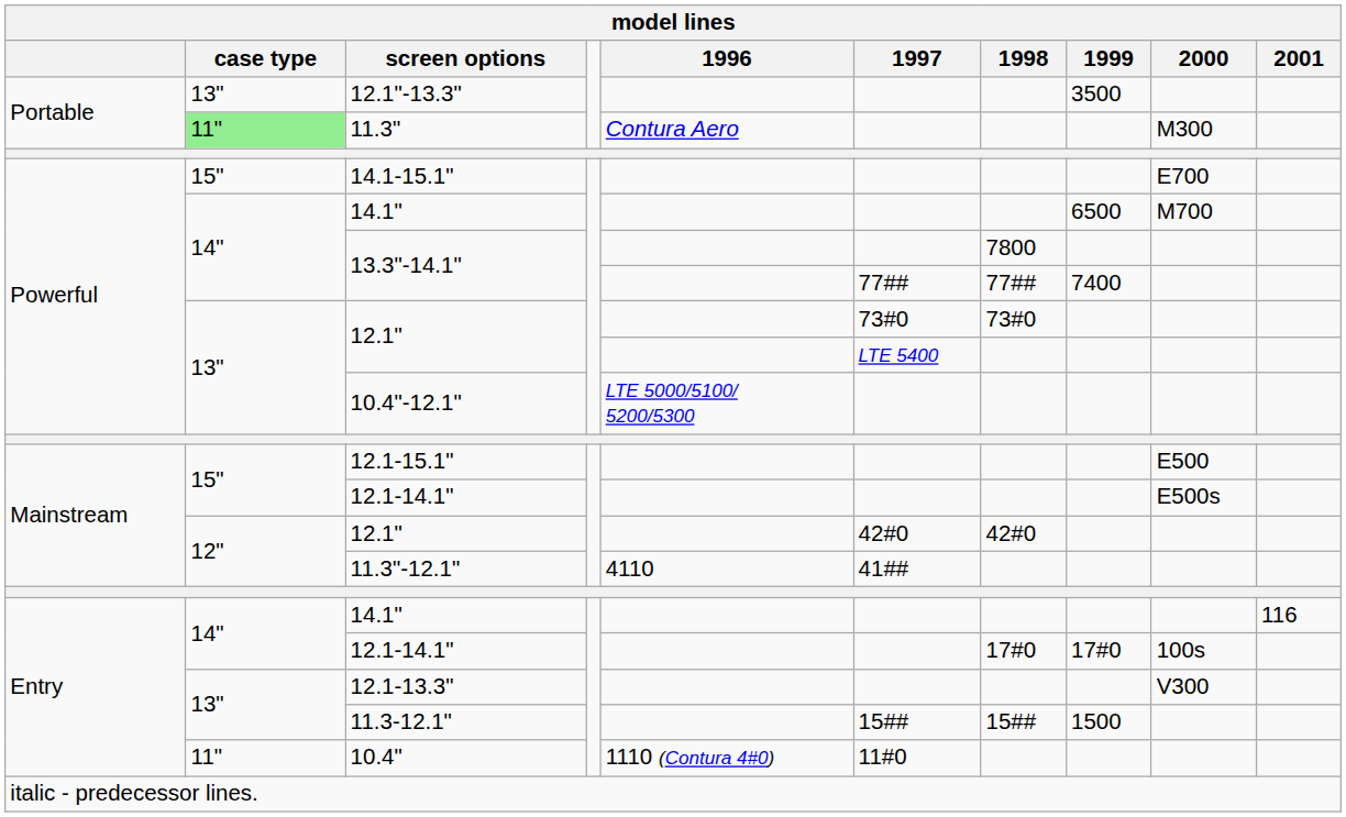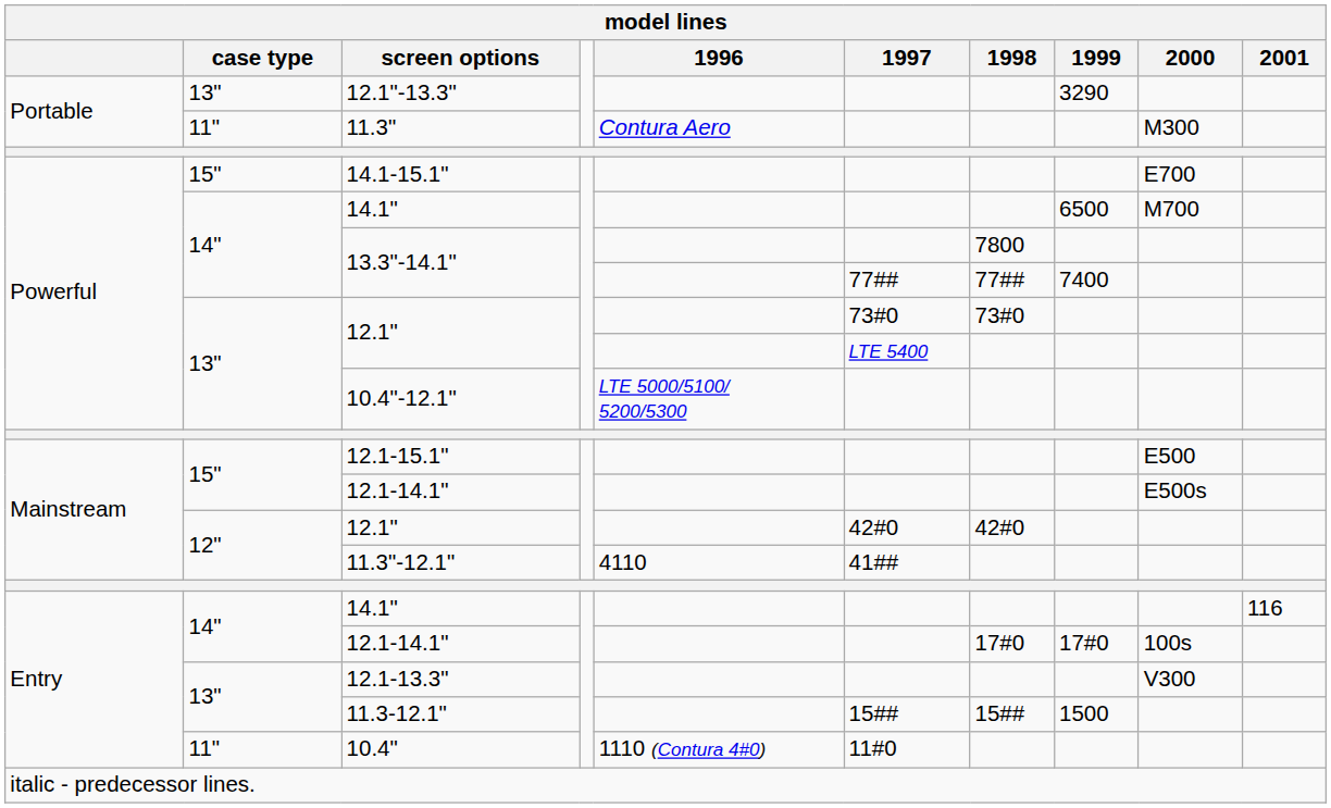12.1"-13.3" | 1999: 3500 -> 3290
11.3" | case type: lightgreen background -> no background
